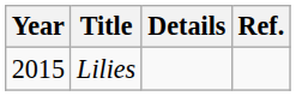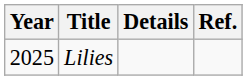Lilies | Year: 2015 -> 2025
